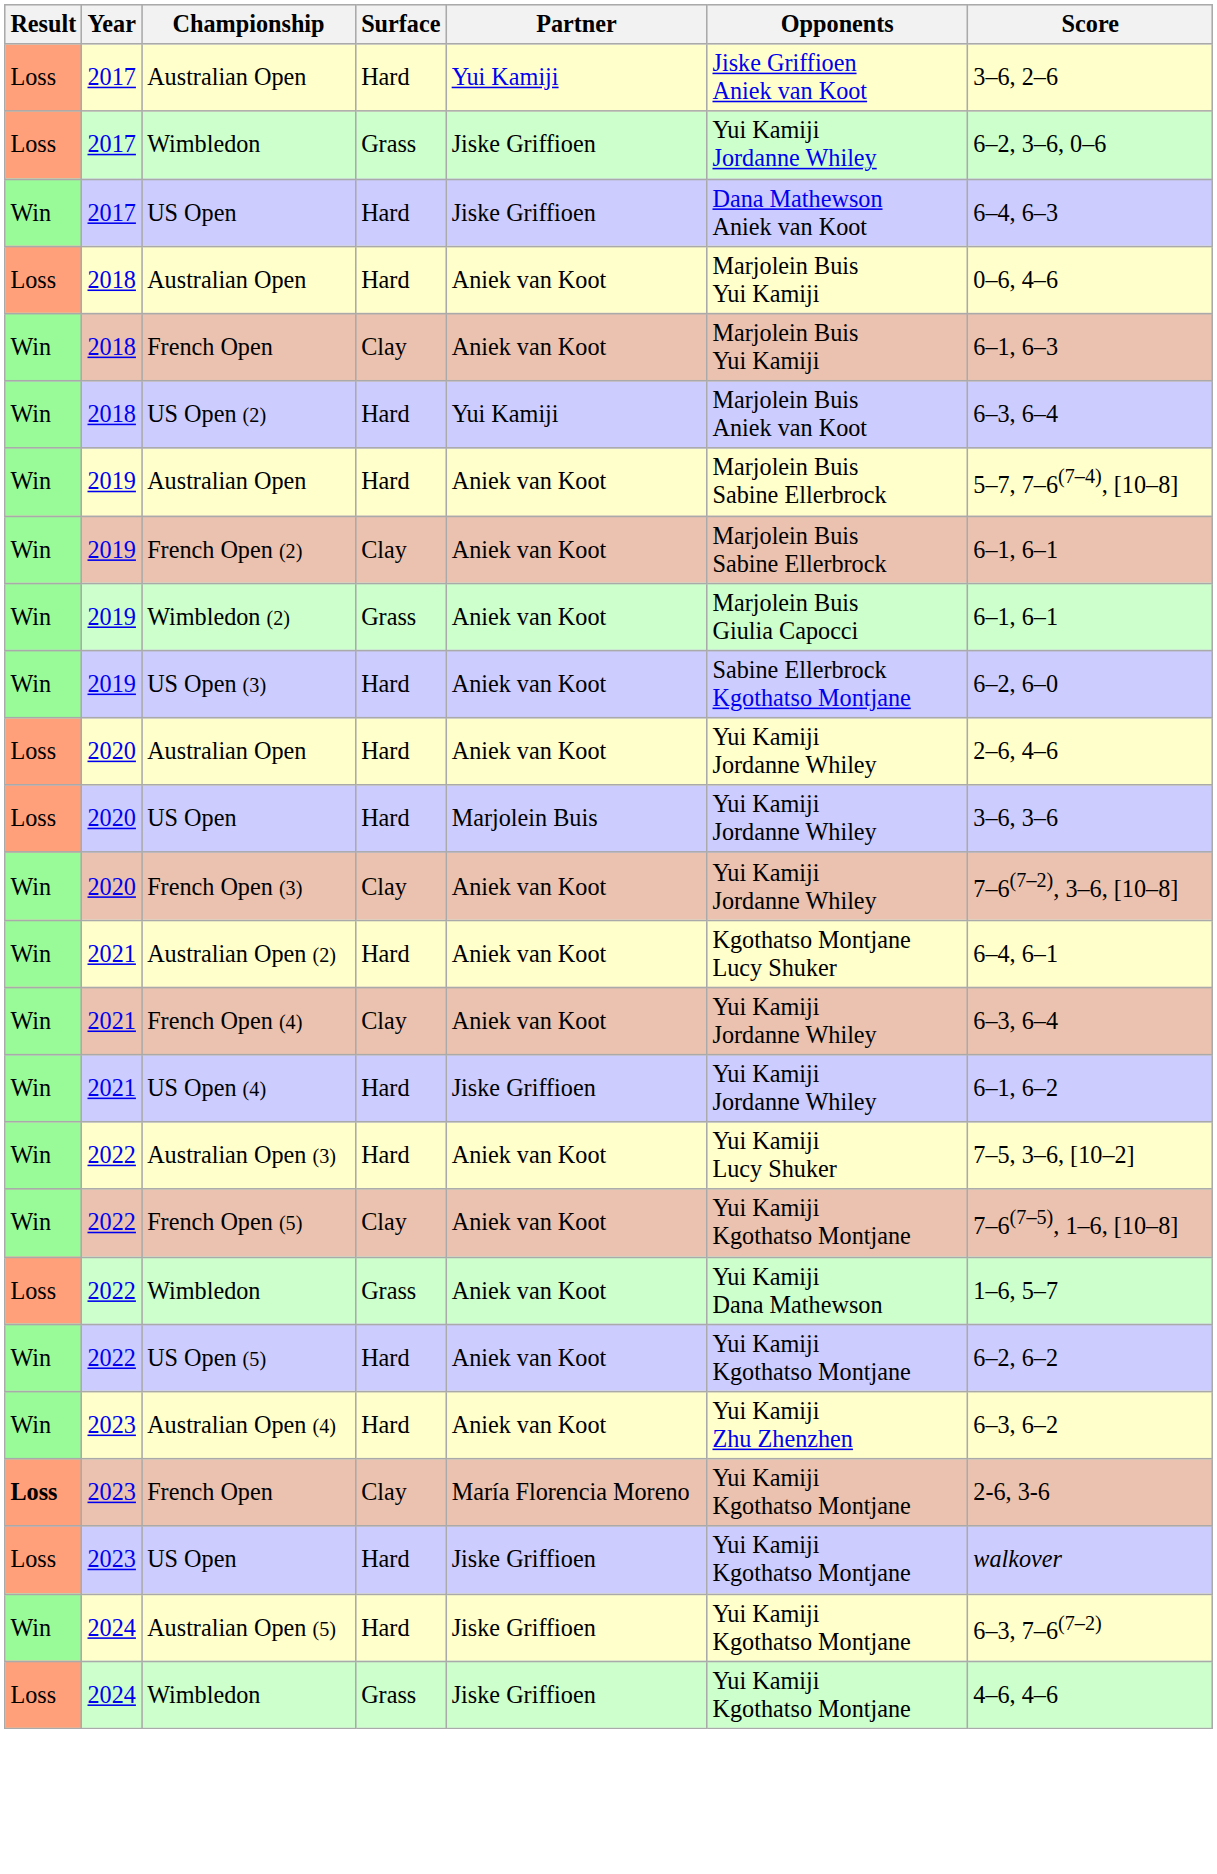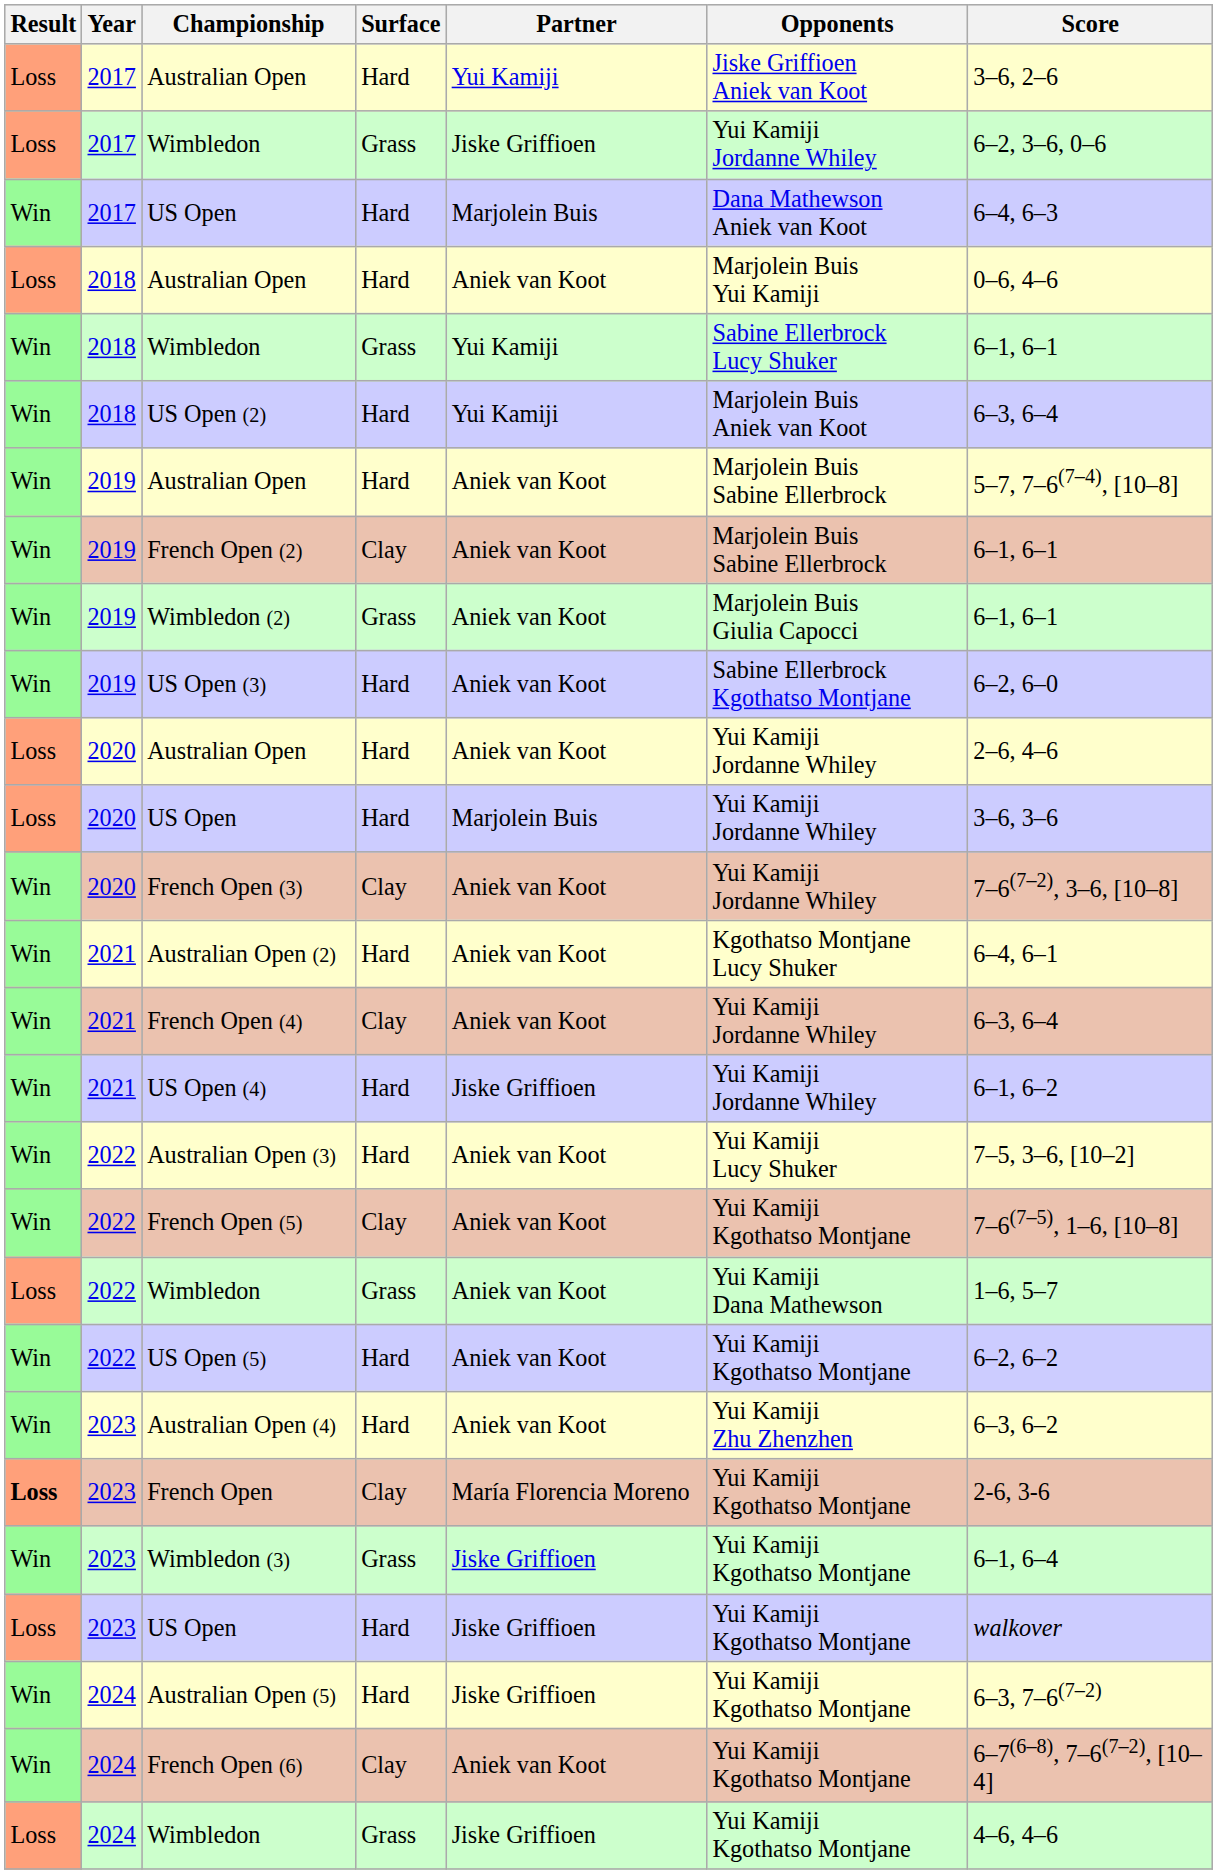2017 / US Open | Partner: Jiske Griffioen -> Marjolein Buis
- row: Win | 2018 | French Open | Clay | Aniek van Koot | Marjolein Buis Yui Kamiji | 6–1, 6–3
+ row: Win | 2018 | Wimbledon | Grass | Yui Kamiji | Sabine Ellerbrock Lucy Shuker | 6–1, 6–1
+ row: Win | 2023 | Wimbledon (3) | Grass | Jiske Griffioen | Yui Kamiji Kgothatso Montjane | 6–1, 6–4
+ row: Win | 2024 | French Open (6) | Clay | Aniek van Koot | Yui Kamiji Kgothatso Montjane | 6–7(6–8), 7–6(7–2), [10–4]
